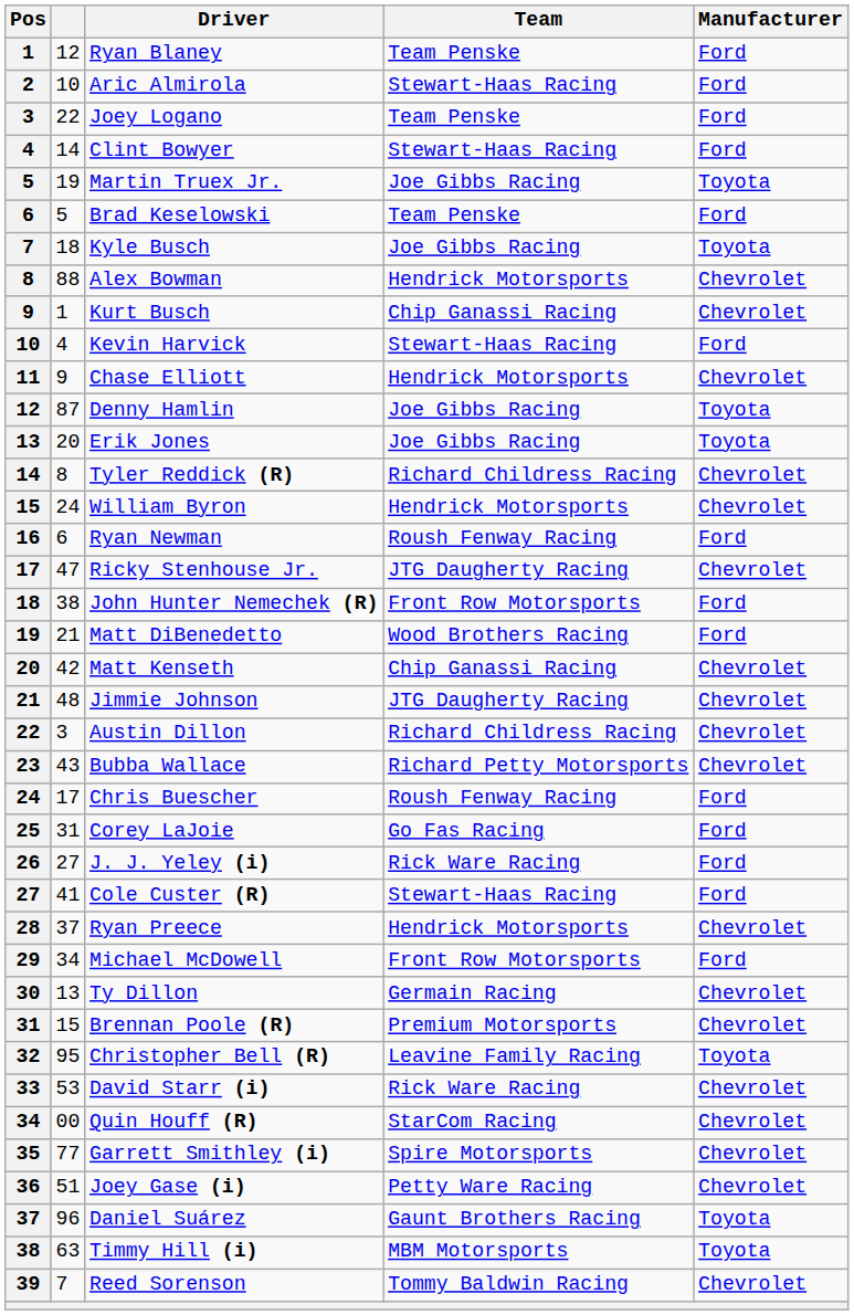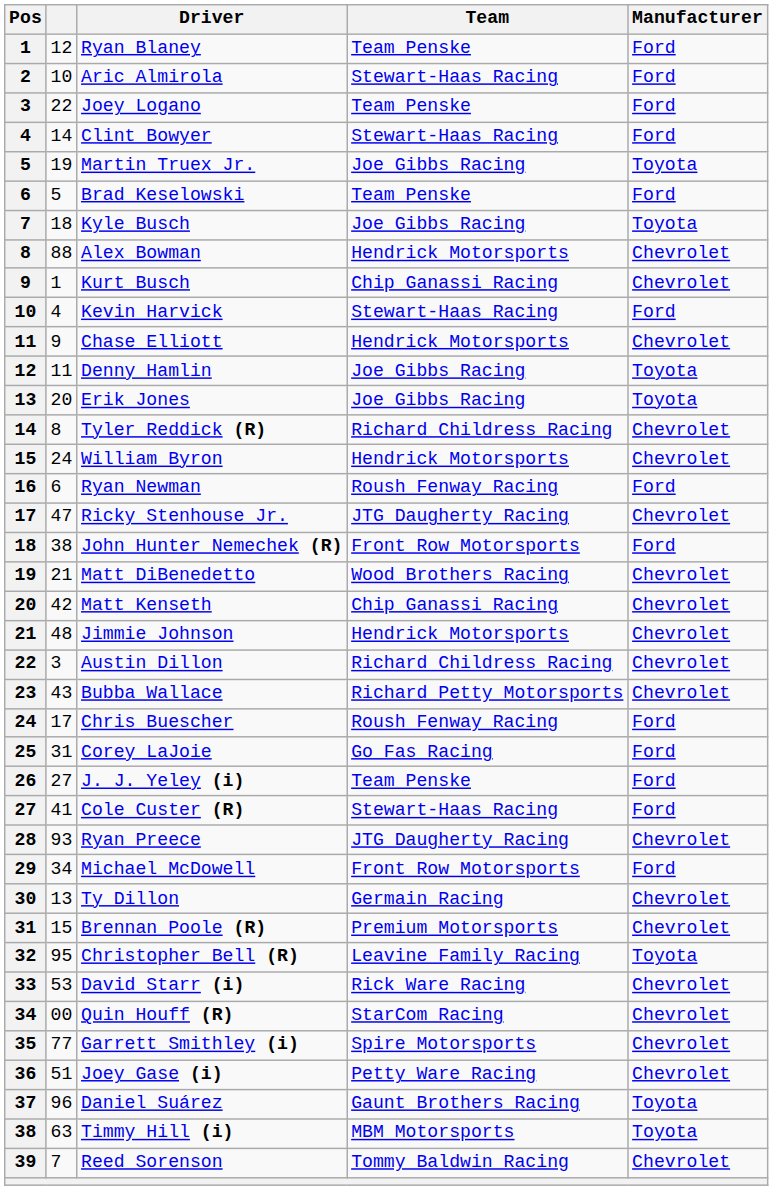Denny Hamlin | column 2: 87 -> 11
Matt DiBenedetto | Manufacturer: Ford -> Chevrolet
Jimmie Johnson | Team: JTG Daugherty Racing -> Hendrick Motorsports
J. J. Yeley (i) | Team: Rick Ware Racing -> Team Penske
Ryan Preece | column 2: 37 -> 93
Ryan Preece | Team: Hendrick Motorsports -> JTG Daugherty Racing
